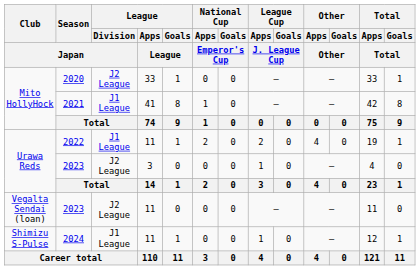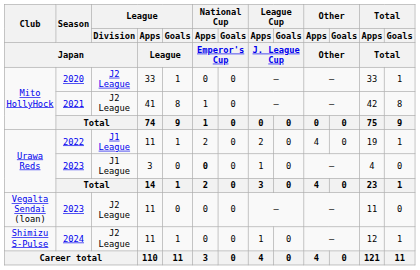2021 | League / Division / Japan: J1 League -> J2 League
Urawa Reds / 2023 | League / Division / Japan: J2 League -> J1 League
Urawa Reds / 2023 | National Cup / Apps / Emperor's Cup: normal -> bold
2024 | League / Division / Japan: J1 League -> J2 League
